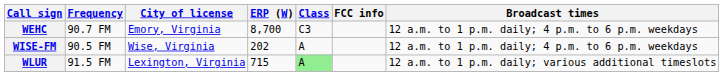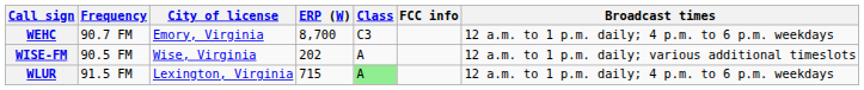WISE-FM | Broadcast times: 12 a.m. to 1 p.m. daily; 4 p.m. to 6 p.m. weekdays -> 12 a.m. to 1 p.m. daily; various additional timeslots
WLUR | Broadcast times: 12 a.m. to 1 p.m. daily; various additional timeslots -> 12 a.m. to 1 p.m. daily; 4 p.m. to 6 p.m. weekdays
